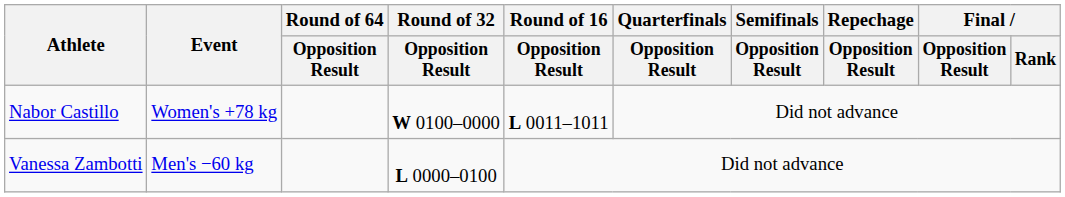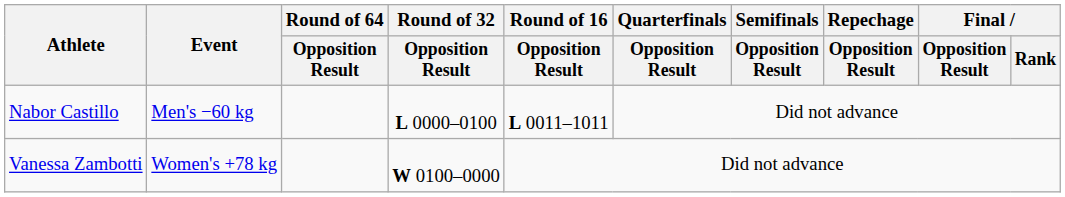Nabor Castillo | Event: Women's +78 kg -> Men's −60 kg
Nabor Castillo | Round of 32 / Opposition Result: W 0100–0000 -> L 0000–0100
Vanessa Zambotti | Event: Men's −60 kg -> Women's +78 kg
Vanessa Zambotti | Round of 32 / Opposition Result: L 0000–0100 -> W 0100–0000
